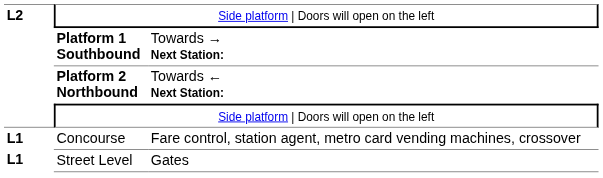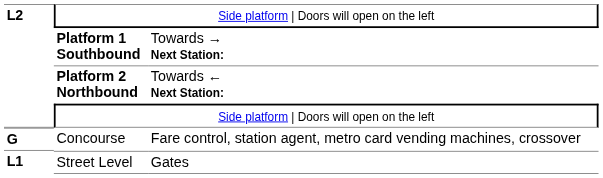Concourse | column 1: L1 -> G
